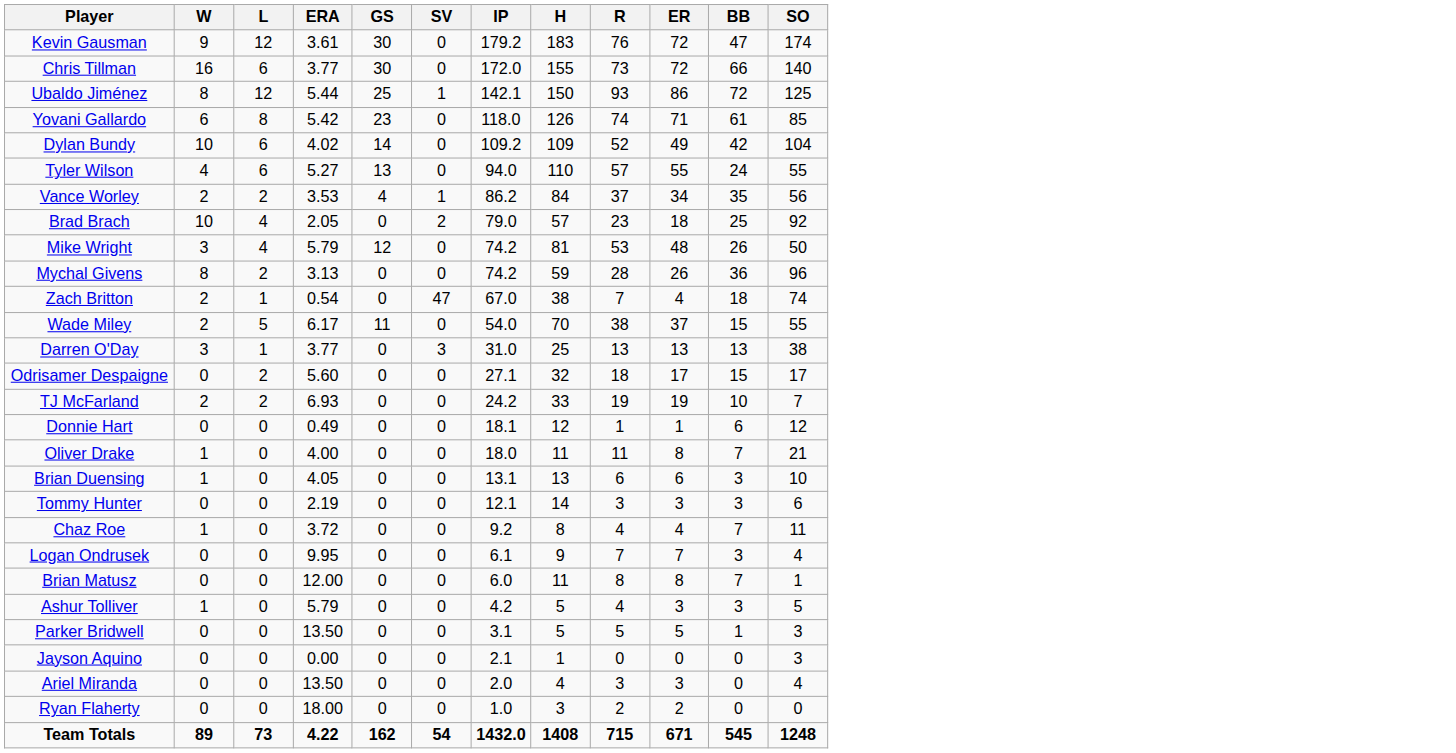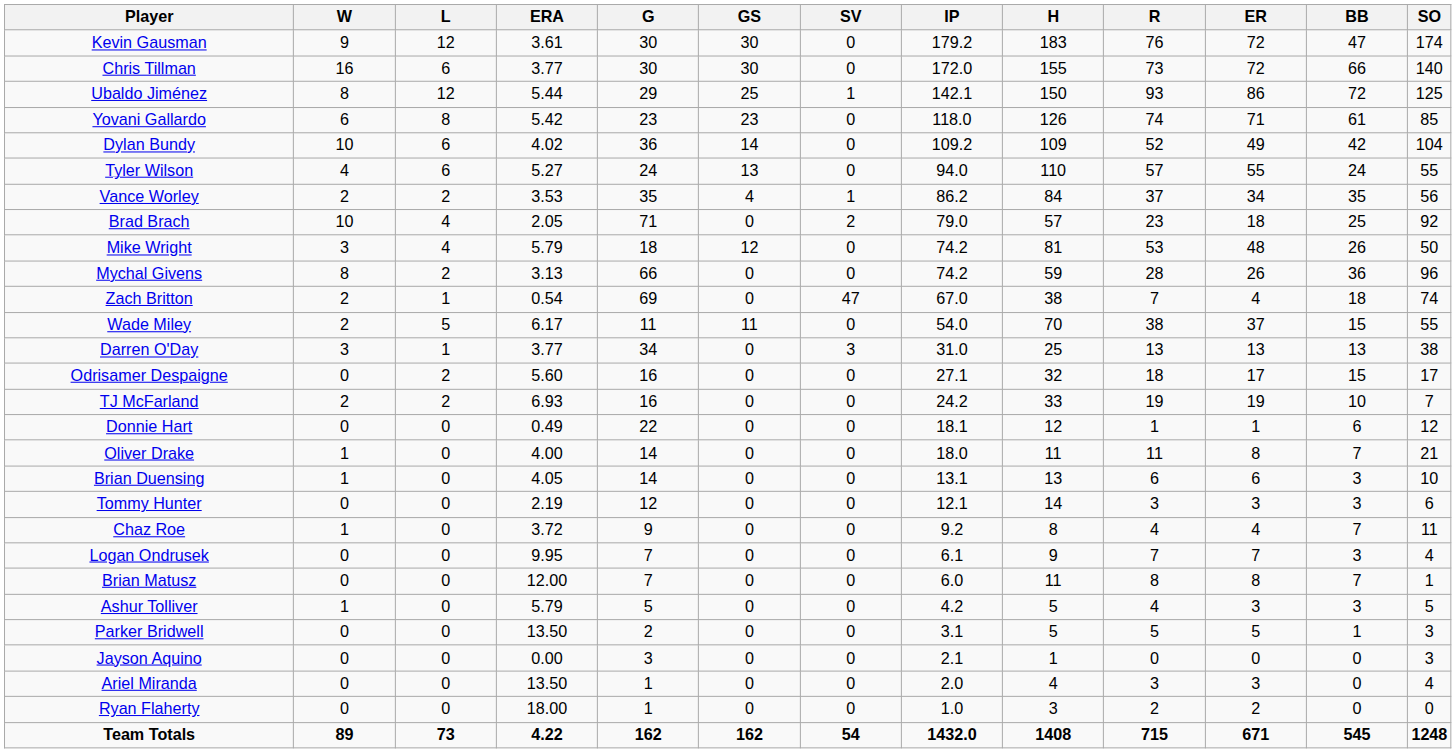+ column: G | 30 | 30 | 29 | 23 | 36 | 24 | 35 | 71 | 18 | 66 | 69 | 11 | 34 | 16 | 16 | 22 | 14 | 14 | 12 | 9 | 7 | 7 | 5 | 2 | 3 | 1 | 1 | 162
